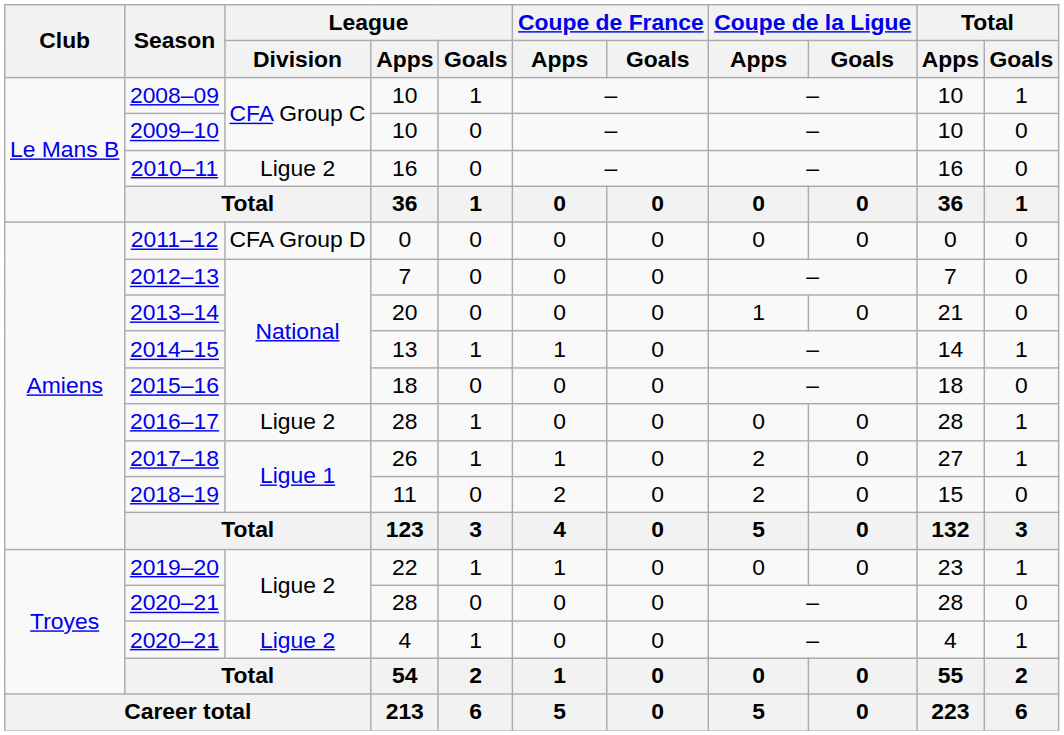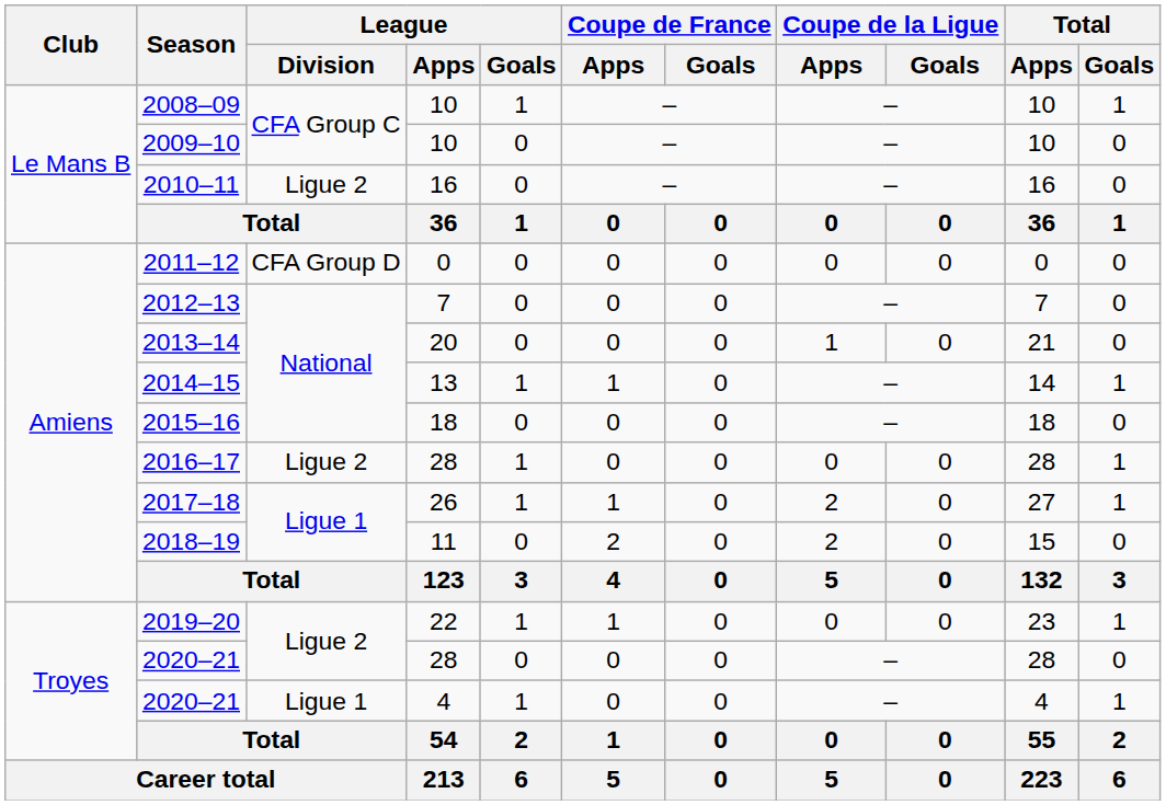2020–21 / 4 | League / Division: Ligue 2 -> Ligue 1
